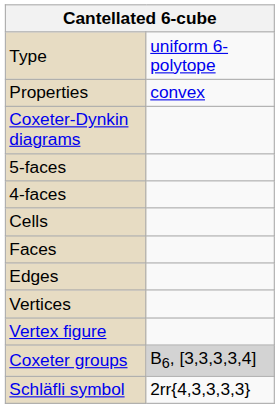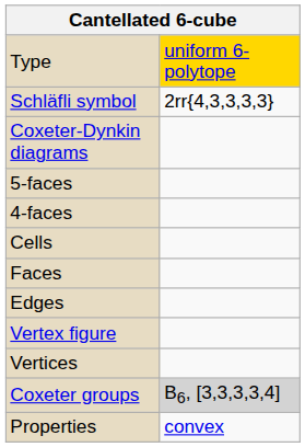Type | column 2: no background -> gold background
rows swapped: Schläfli symbol <-> Properties
rows swapped: Vertices <-> Vertex figure
